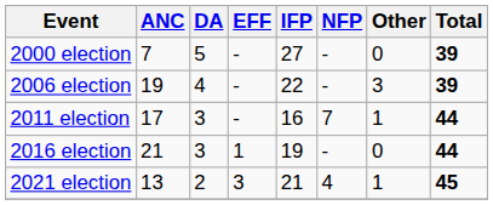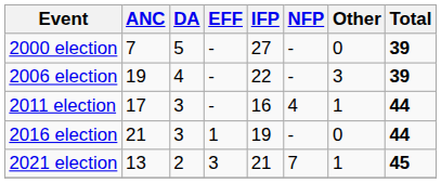2011 election | NFP: 7 -> 4
2021 election | NFP: 4 -> 7
